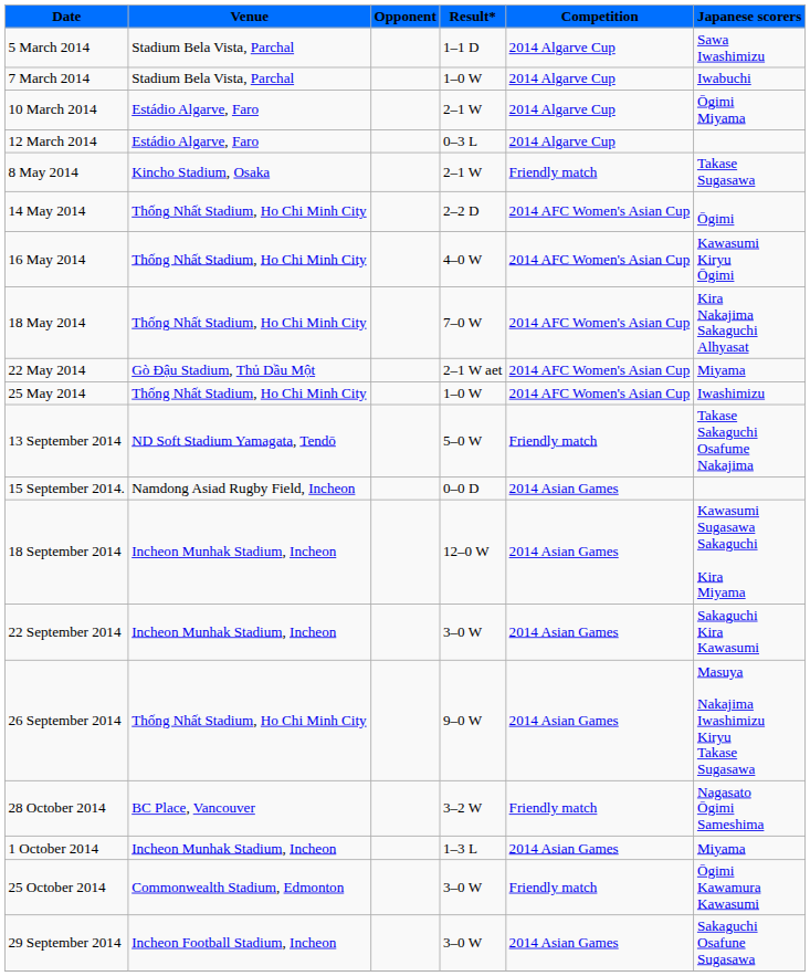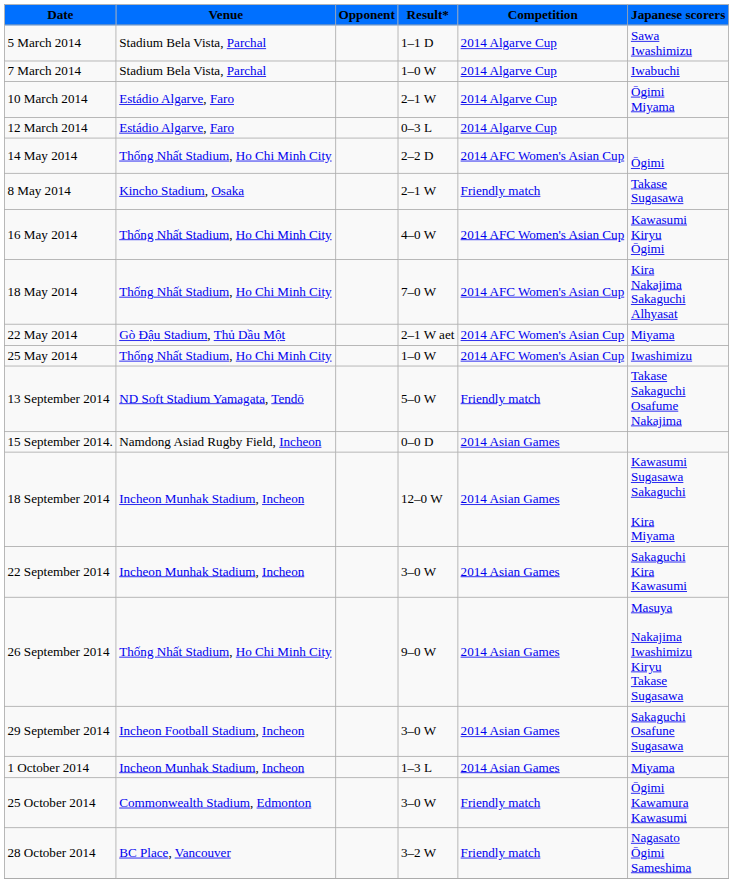rows swapped: 8 May 2014 <-> 14 May 2014
rows swapped: 29 September 2014 <-> 28 October 2014
